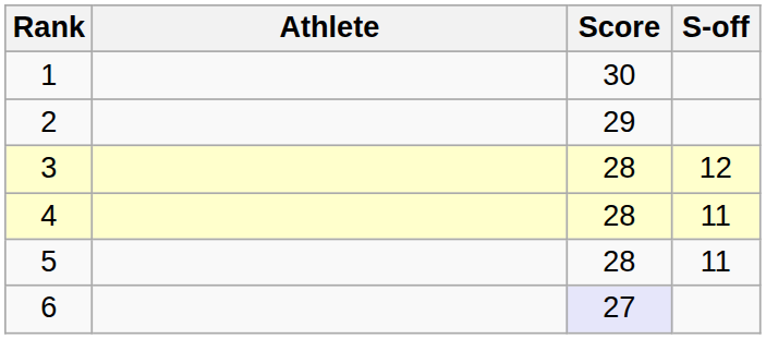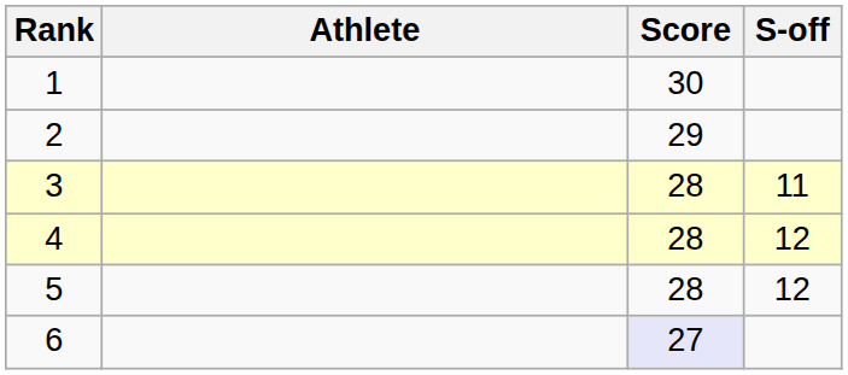3 | S-off: 12 -> 11
4 | S-off: 11 -> 12
5 | S-off: 11 -> 12
